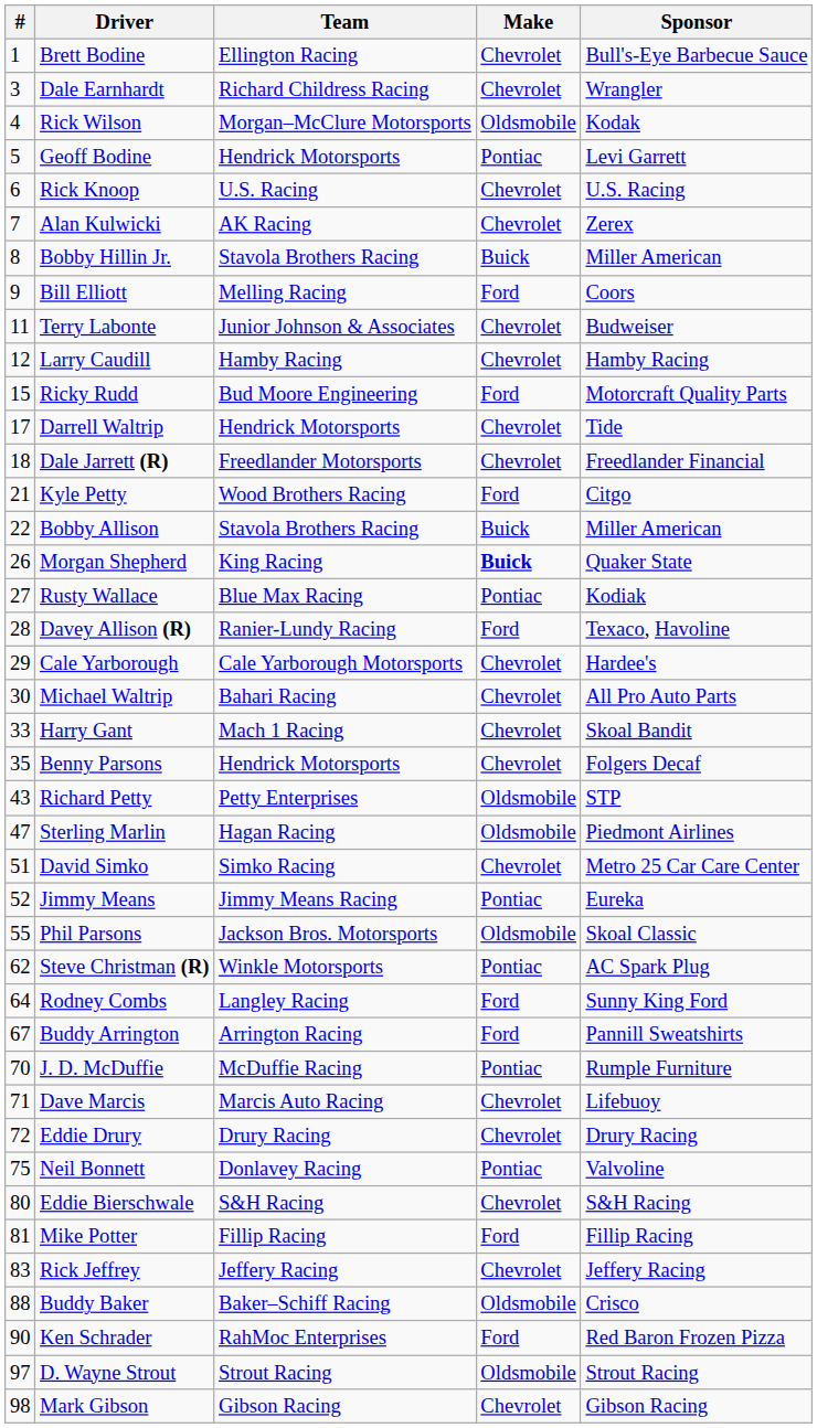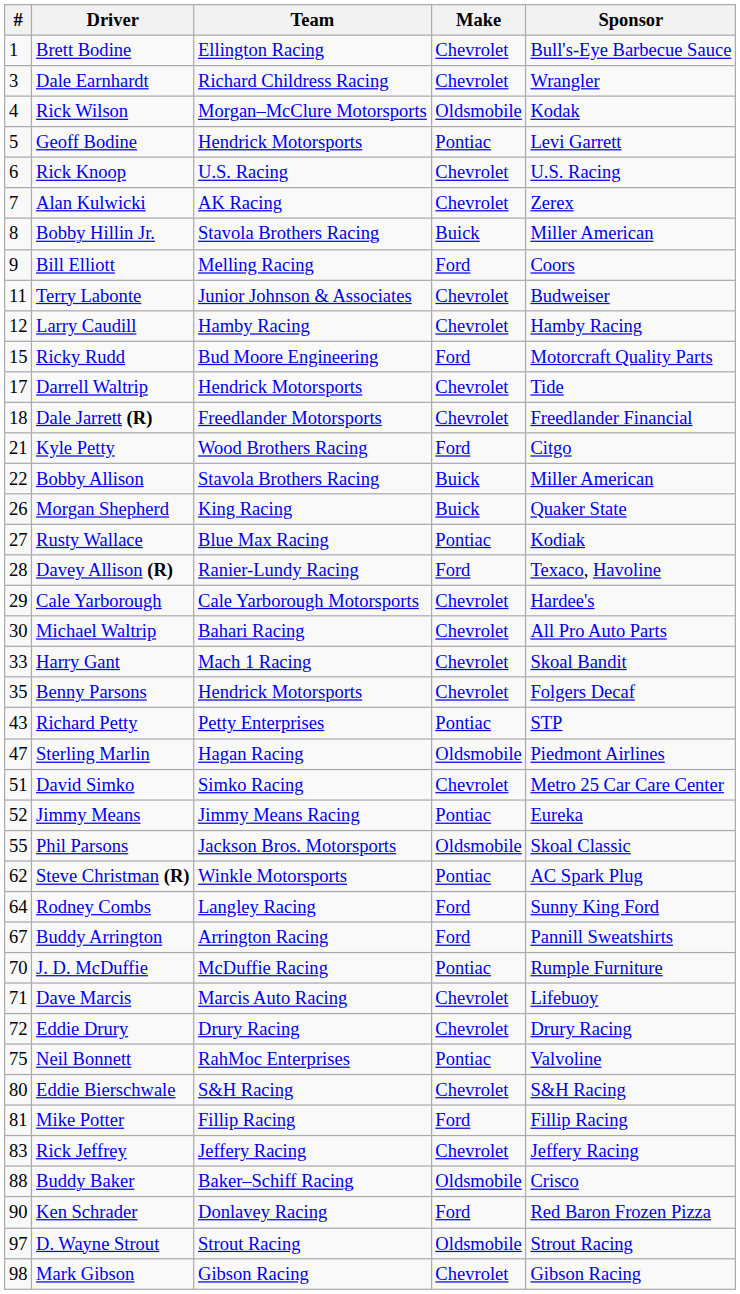Morgan Shepherd | Make: bold -> normal
Richard Petty | Make: Oldsmobile -> Pontiac
Neil Bonnett | Team: Donlavey Racing -> RahMoc Enterprises
Ken Schrader | Team: RahMoc Enterprises -> Donlavey Racing
